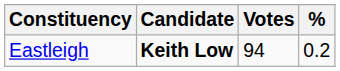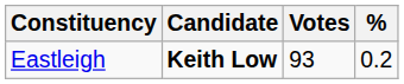Eastleigh | Votes: 94 -> 93
